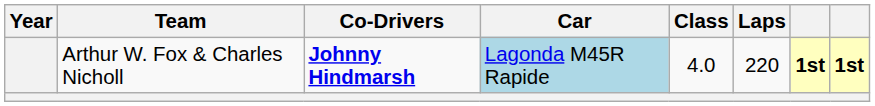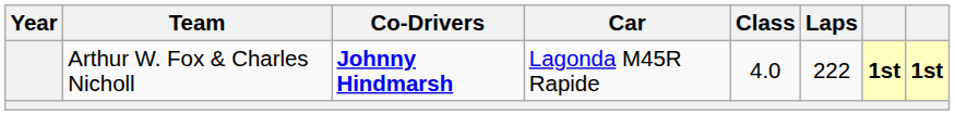Arthur W. Fox & Charles Nicholl | Car: lightblue background -> no background
Arthur W. Fox & Charles Nicholl | Laps: 220 -> 222
